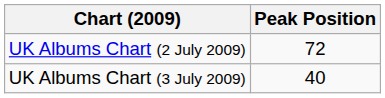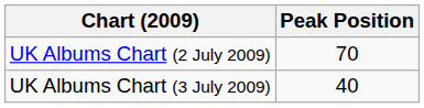UK Albums Chart (2 July 2009) | Peak Position: 72 -> 70
